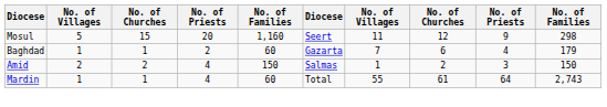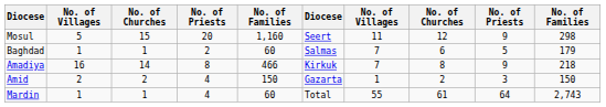Baghdad | column 6: Gazarta -> Salmas
Baghdad | column 9: 4 -> 5
+ row: Amadiya | 16 | 14 | 8 | 466 | Kirkuk | 7 | 8 | 9 | 218
Amid | column 6: Salmas -> Gazarta
